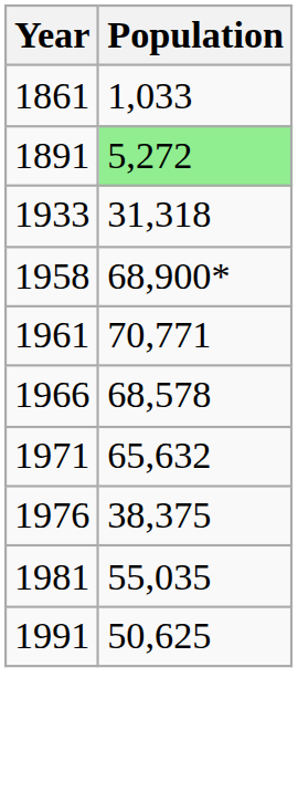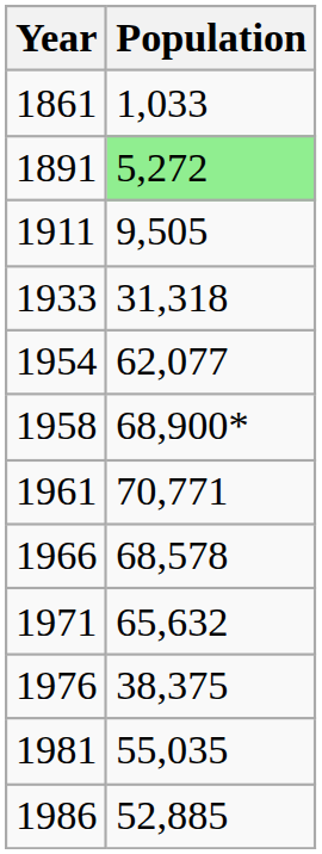+ row: 1911 | 9,505
+ row: 1954 | 62,077
+ row: 1986 | 52,885
- row: 1991 | 50,625
